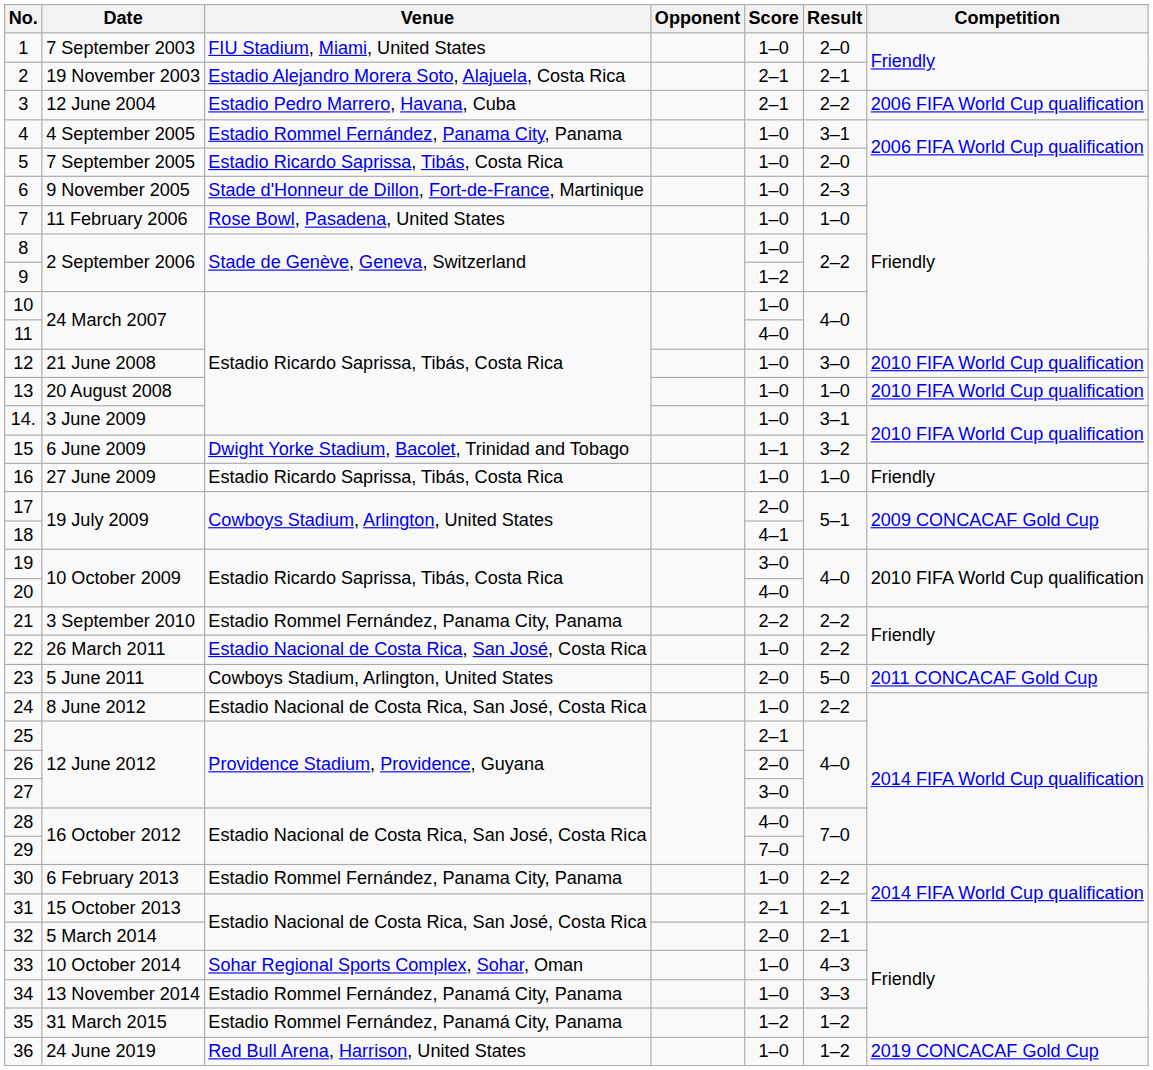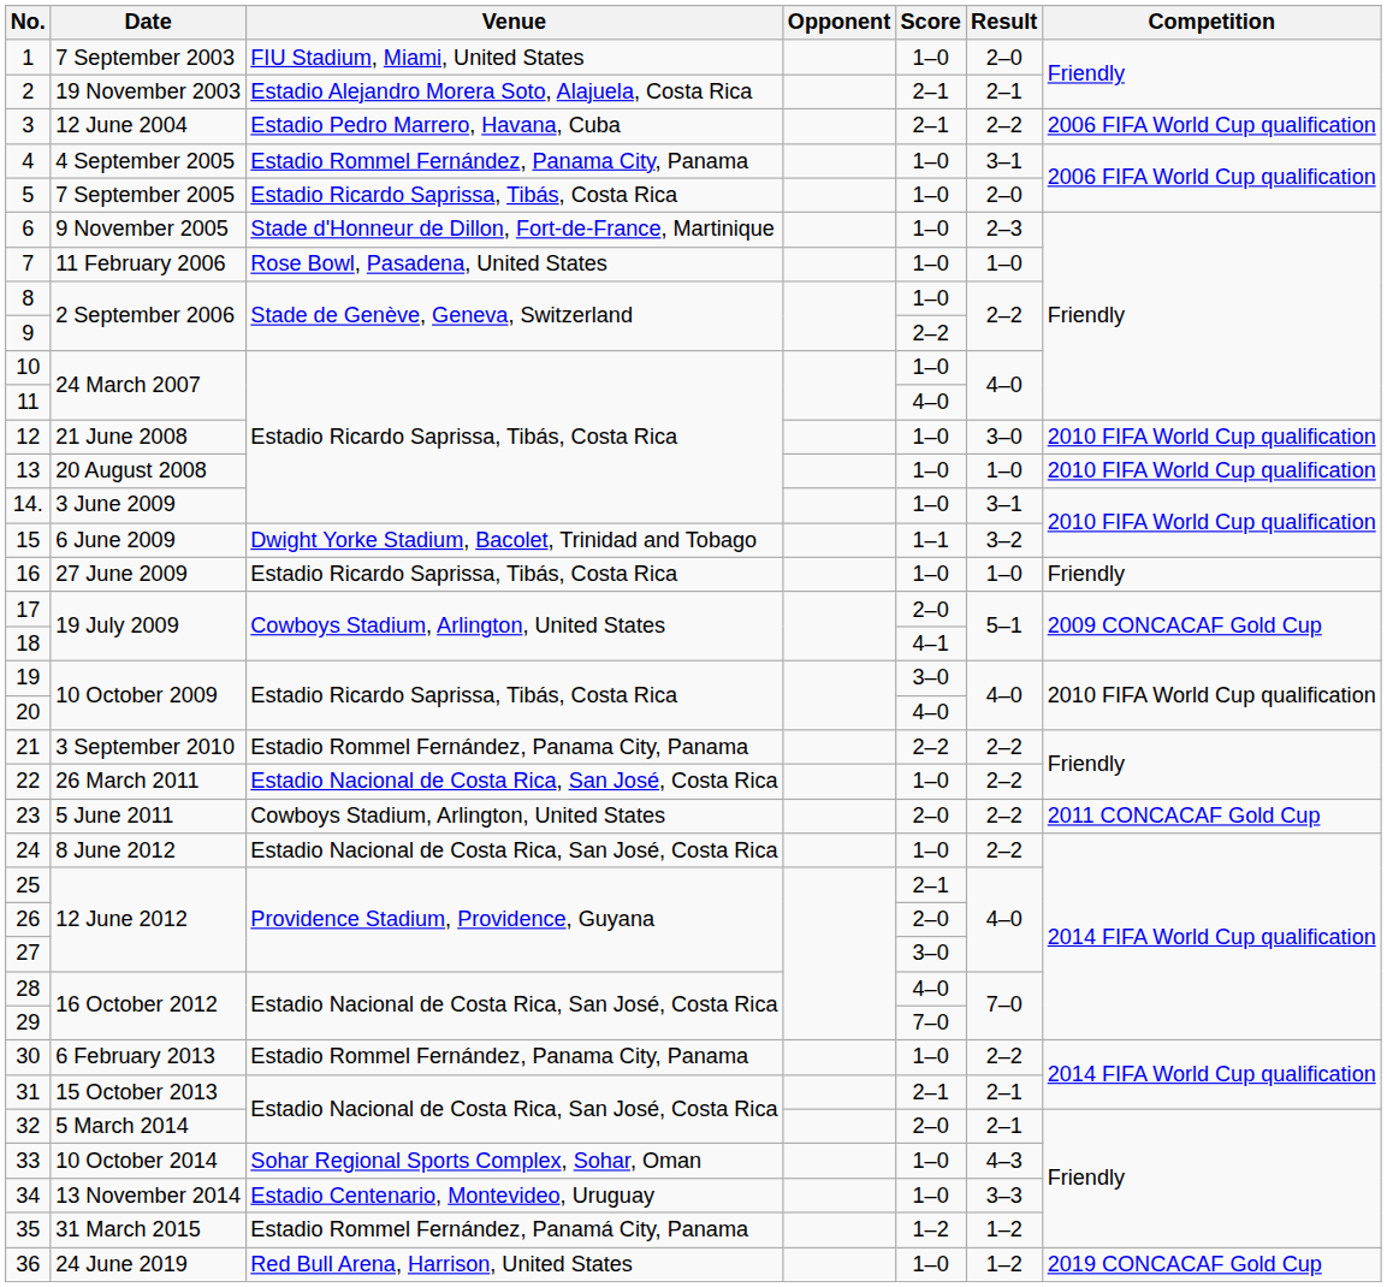9 | Score: 1–2 -> 2–2
23 | Result: 5–0 -> 2–2
34 | Venue: Estadio Rommel Fernández, Panamá City, Panama -> Estadio Centenario, Montevideo, Uruguay
